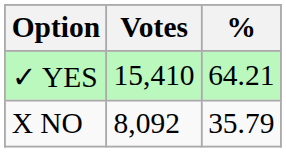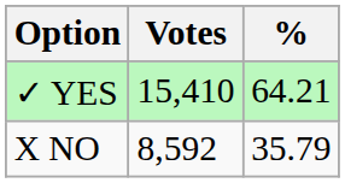X NO | Votes: 8,092 -> 8,592
